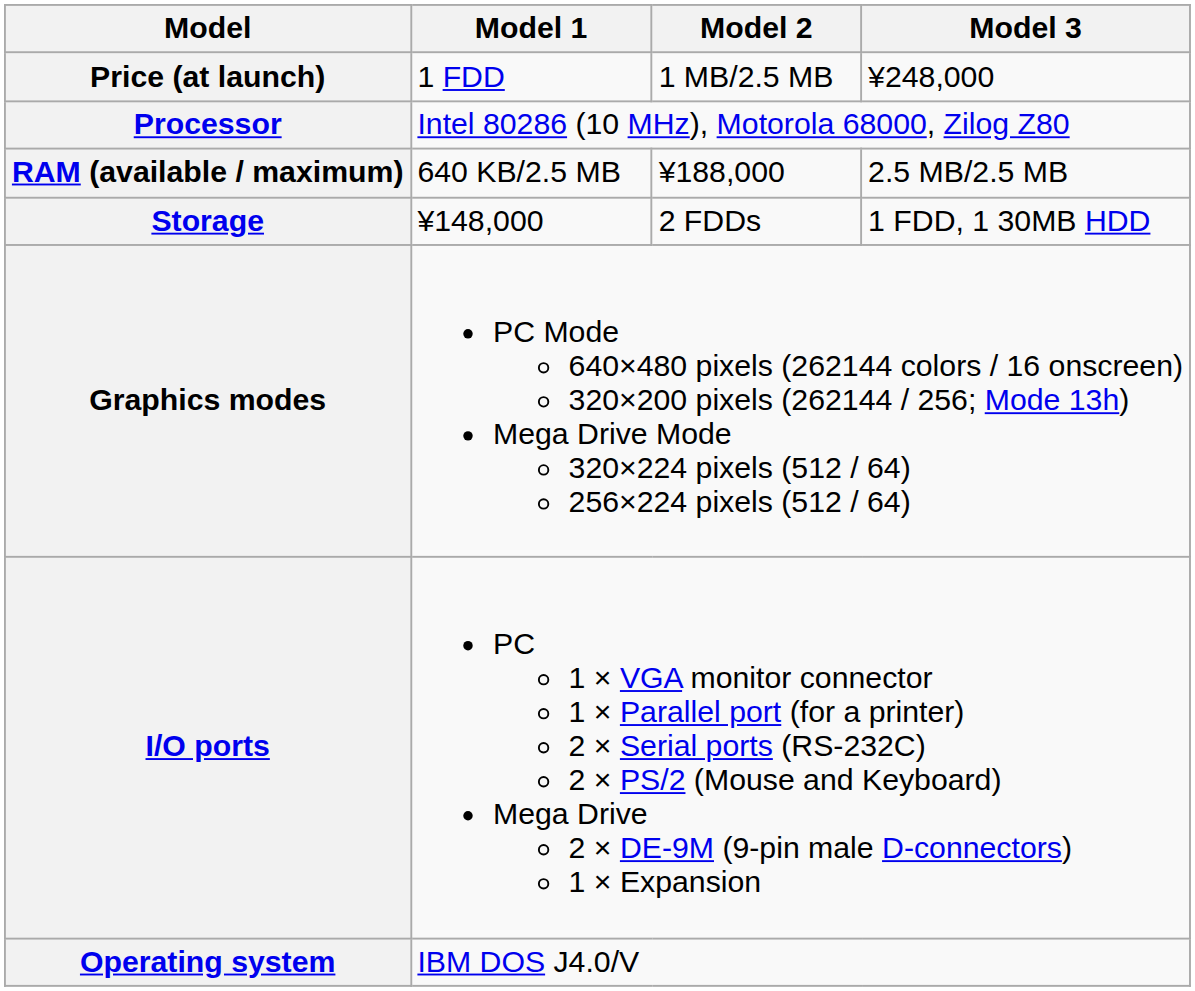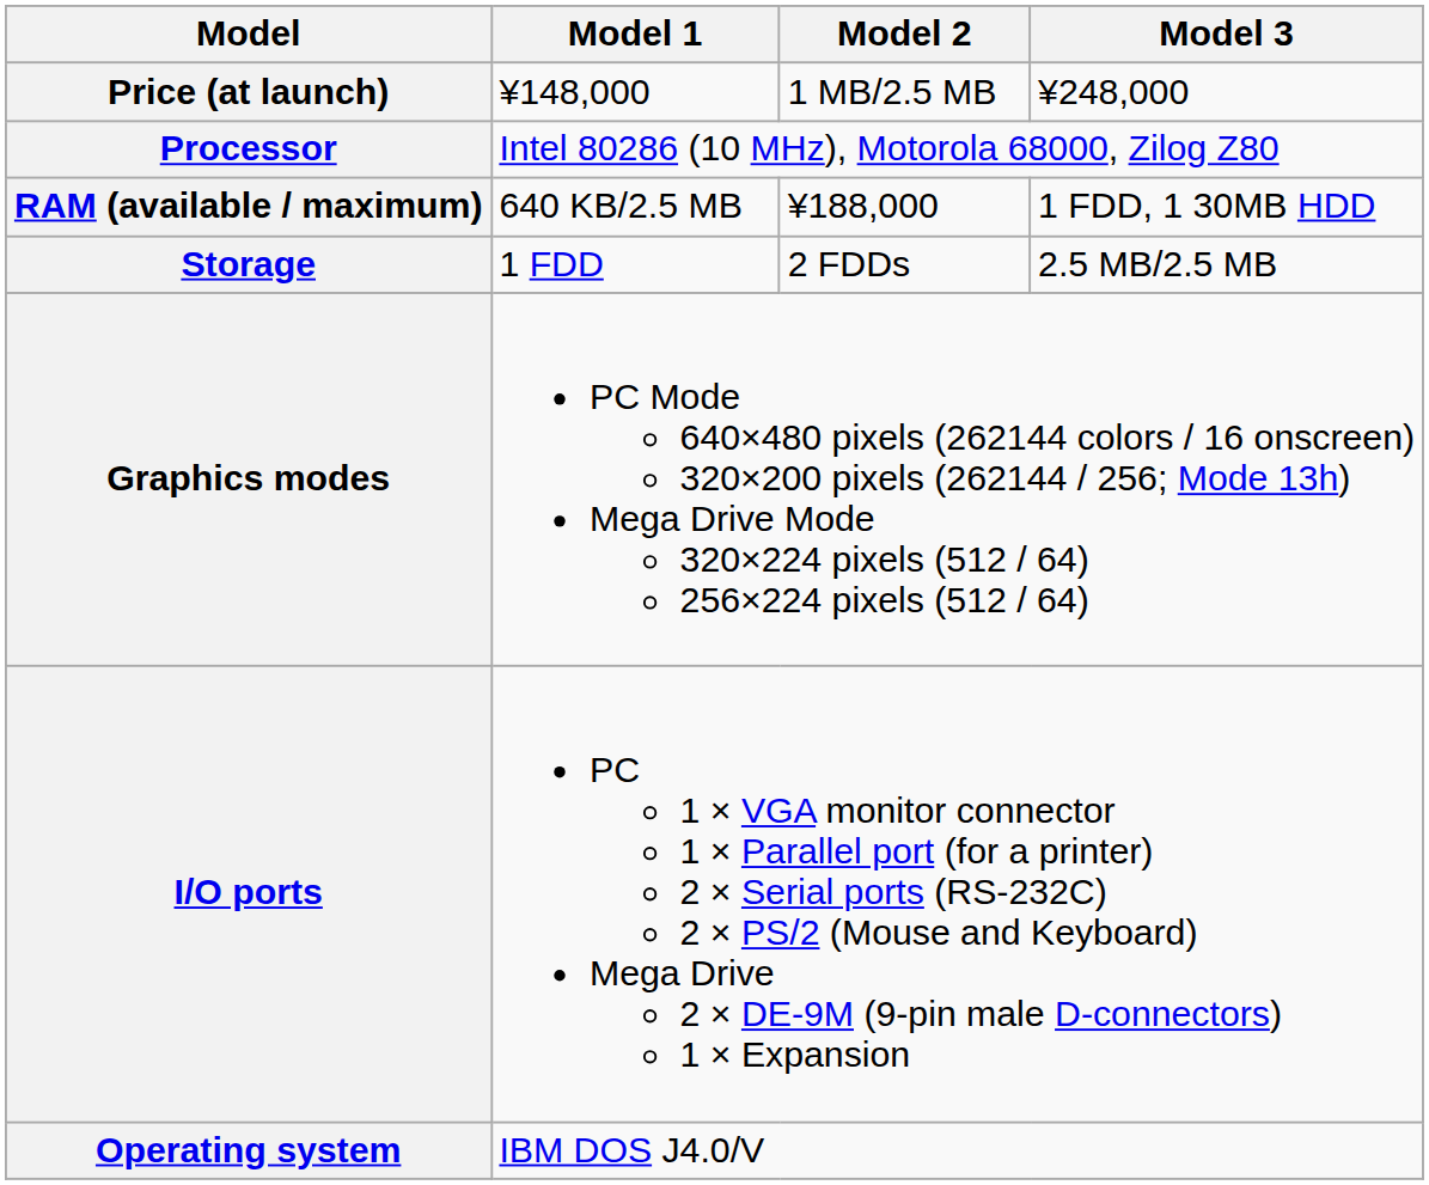Price (at launch) | Model 1: 1 FDD -> ¥148,000
RAM (available / maximum) | Model 3: 2.5 MB/2.5 MB -> 1 FDD, 1 30MB HDD
Storage | Model 1: ¥148,000 -> 1 FDD
Storage | Model 3: 1 FDD, 1 30MB HDD -> 2.5 MB/2.5 MB
